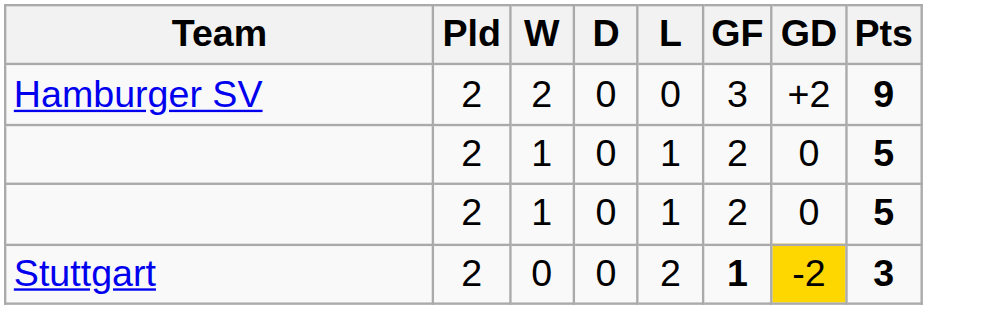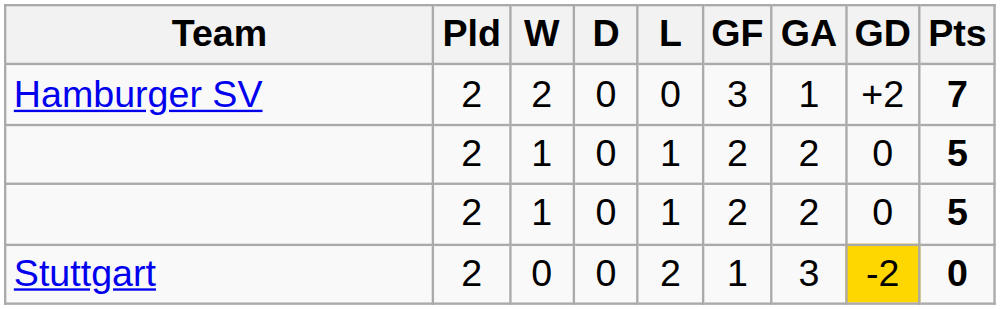+ column: GA | 1 | 2 | 2 | 3
Hamburger SV | Pts: 9 -> 7
Stuttgart | GF: bold -> normal
Stuttgart | Pts: 3 -> 0
